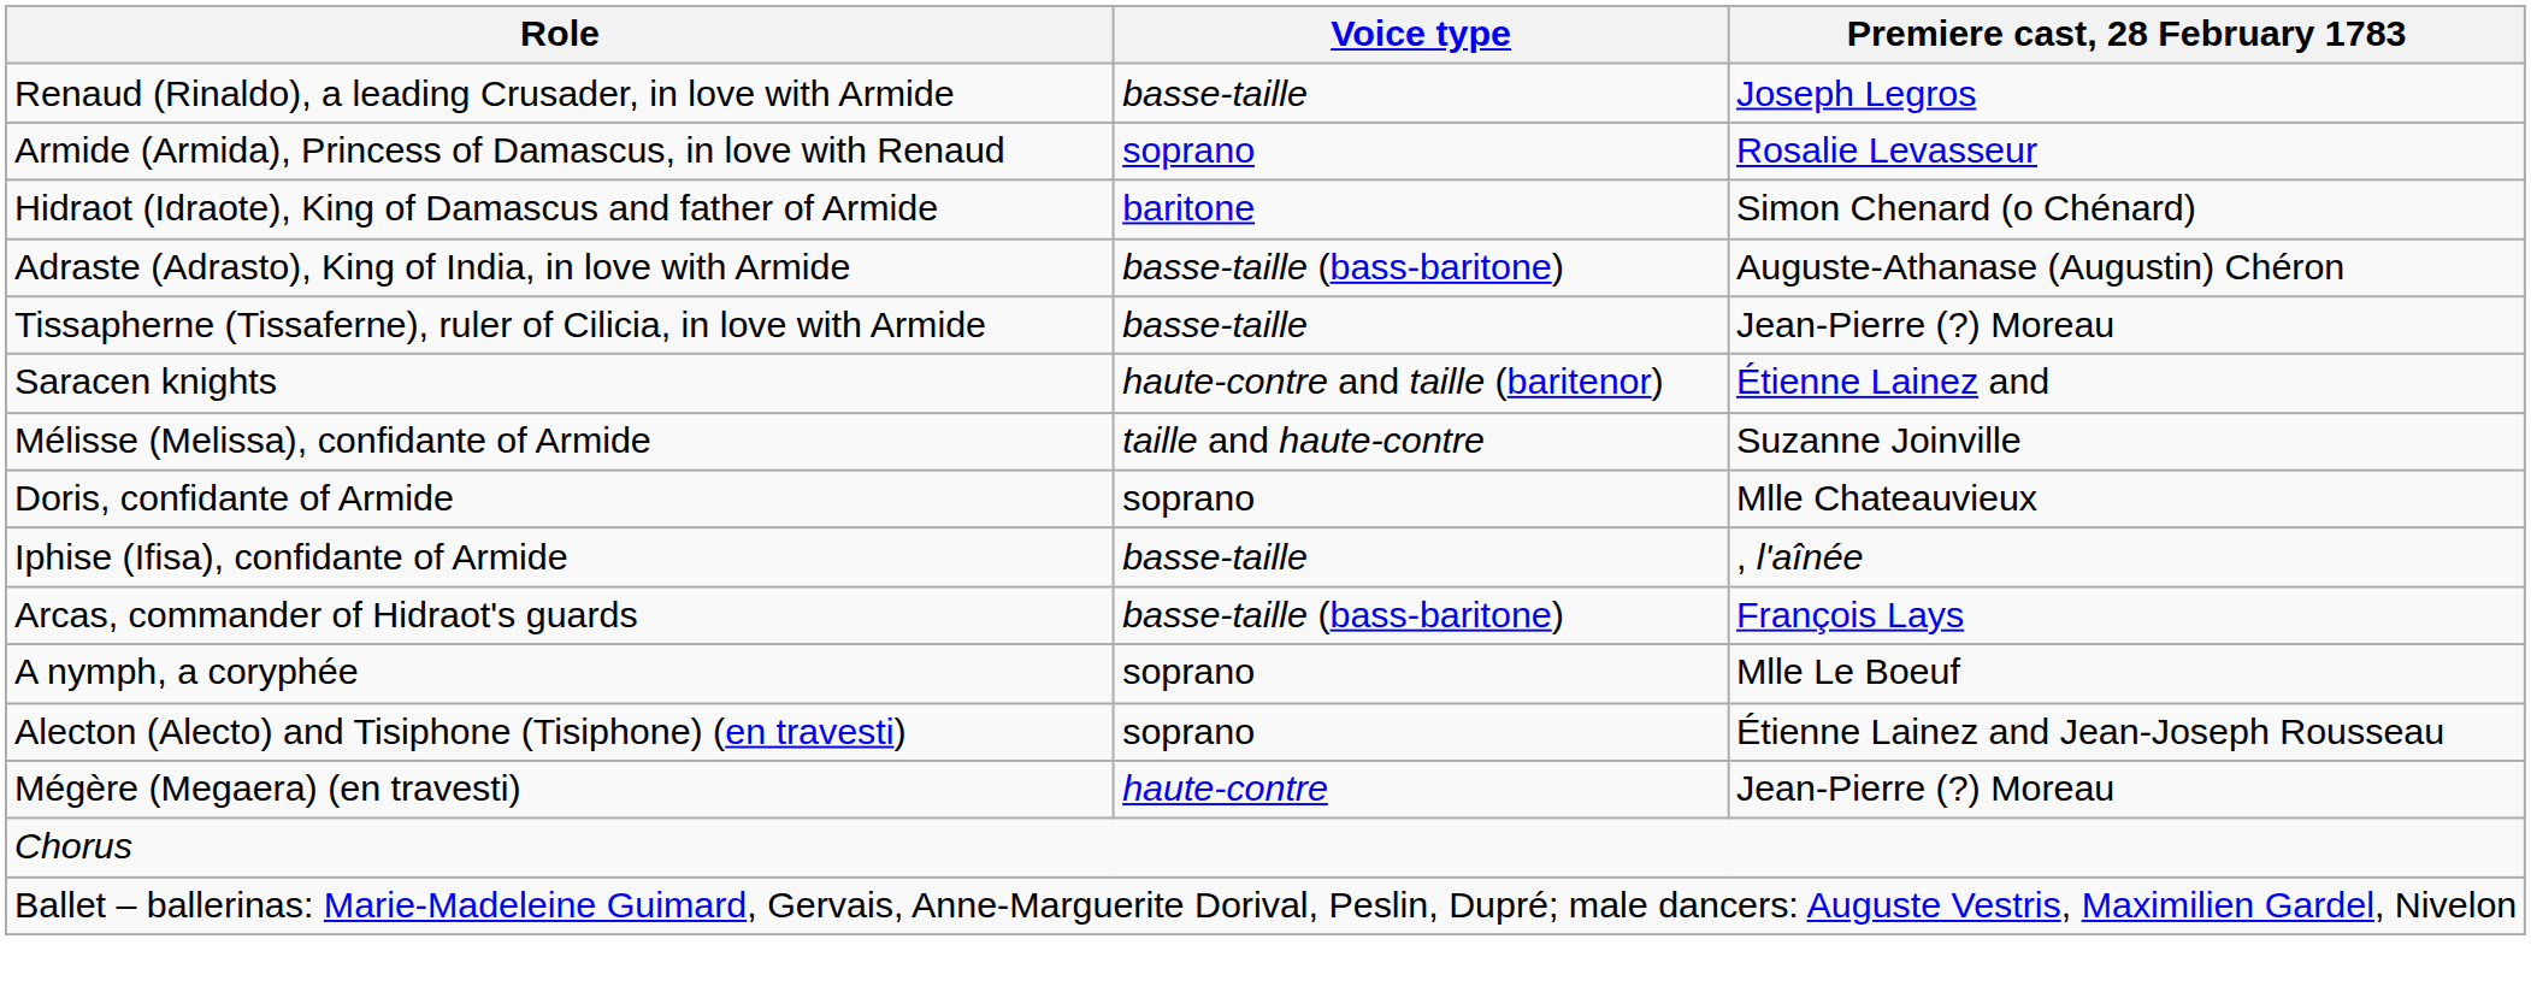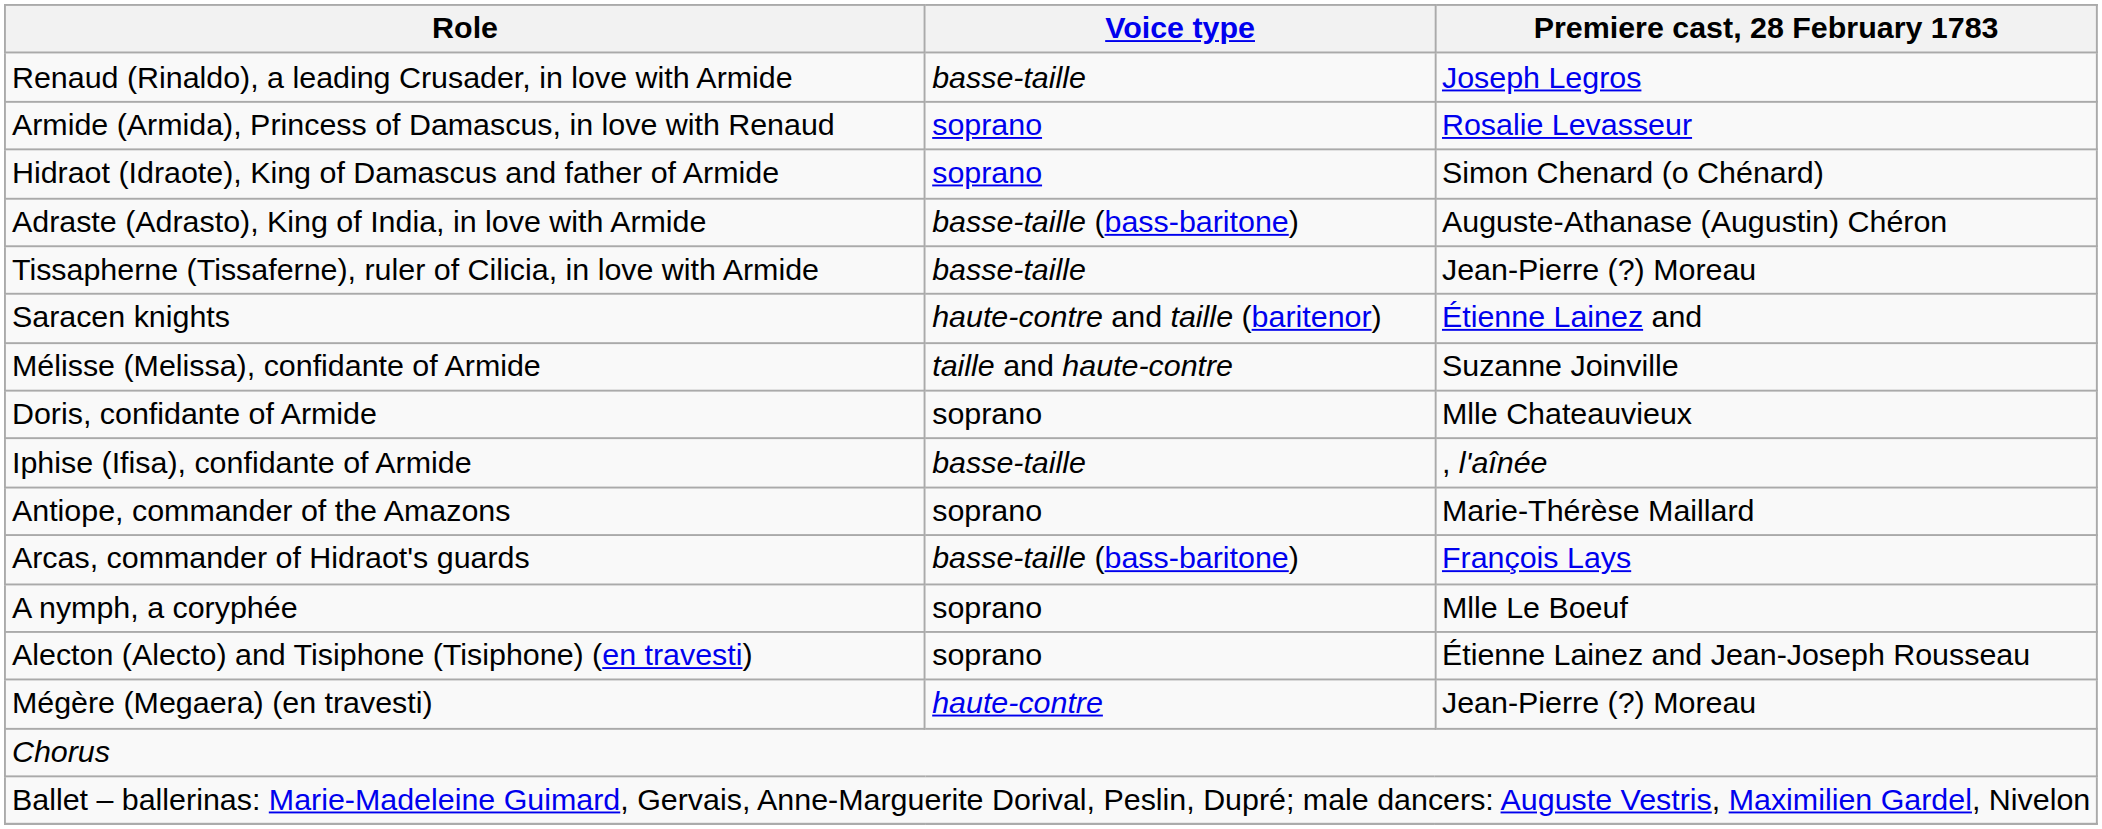Hidraot (Idraote), King of Damascus and father of Armide | Voice type: baritone -> soprano
+ row: Antiope, commander of the Amazons | soprano | Marie-Thérèse Maillard
